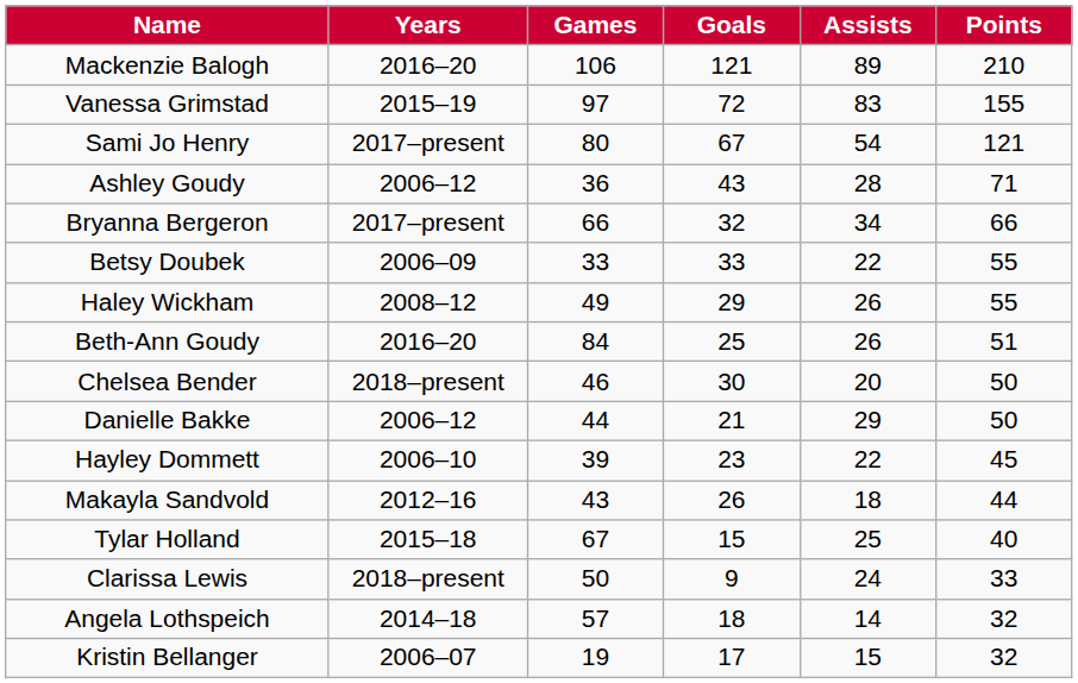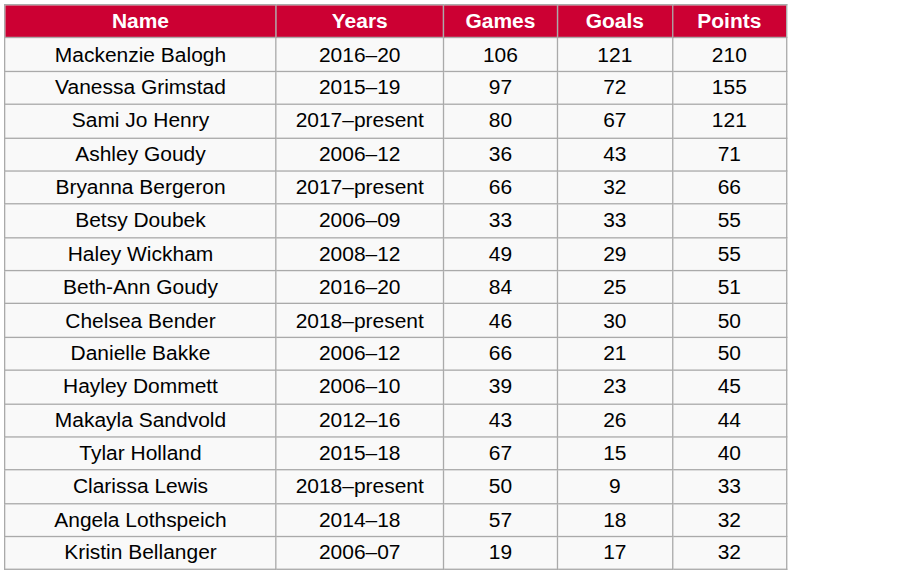- column: Assists | 89 | 83 | 54 | 28 | 34 | 22 | 26 | 26 | 20 | 29 | 22 | 18 | 25 | 24 | 14 | 15
Danielle Bakke | Games: 44 -> 66
